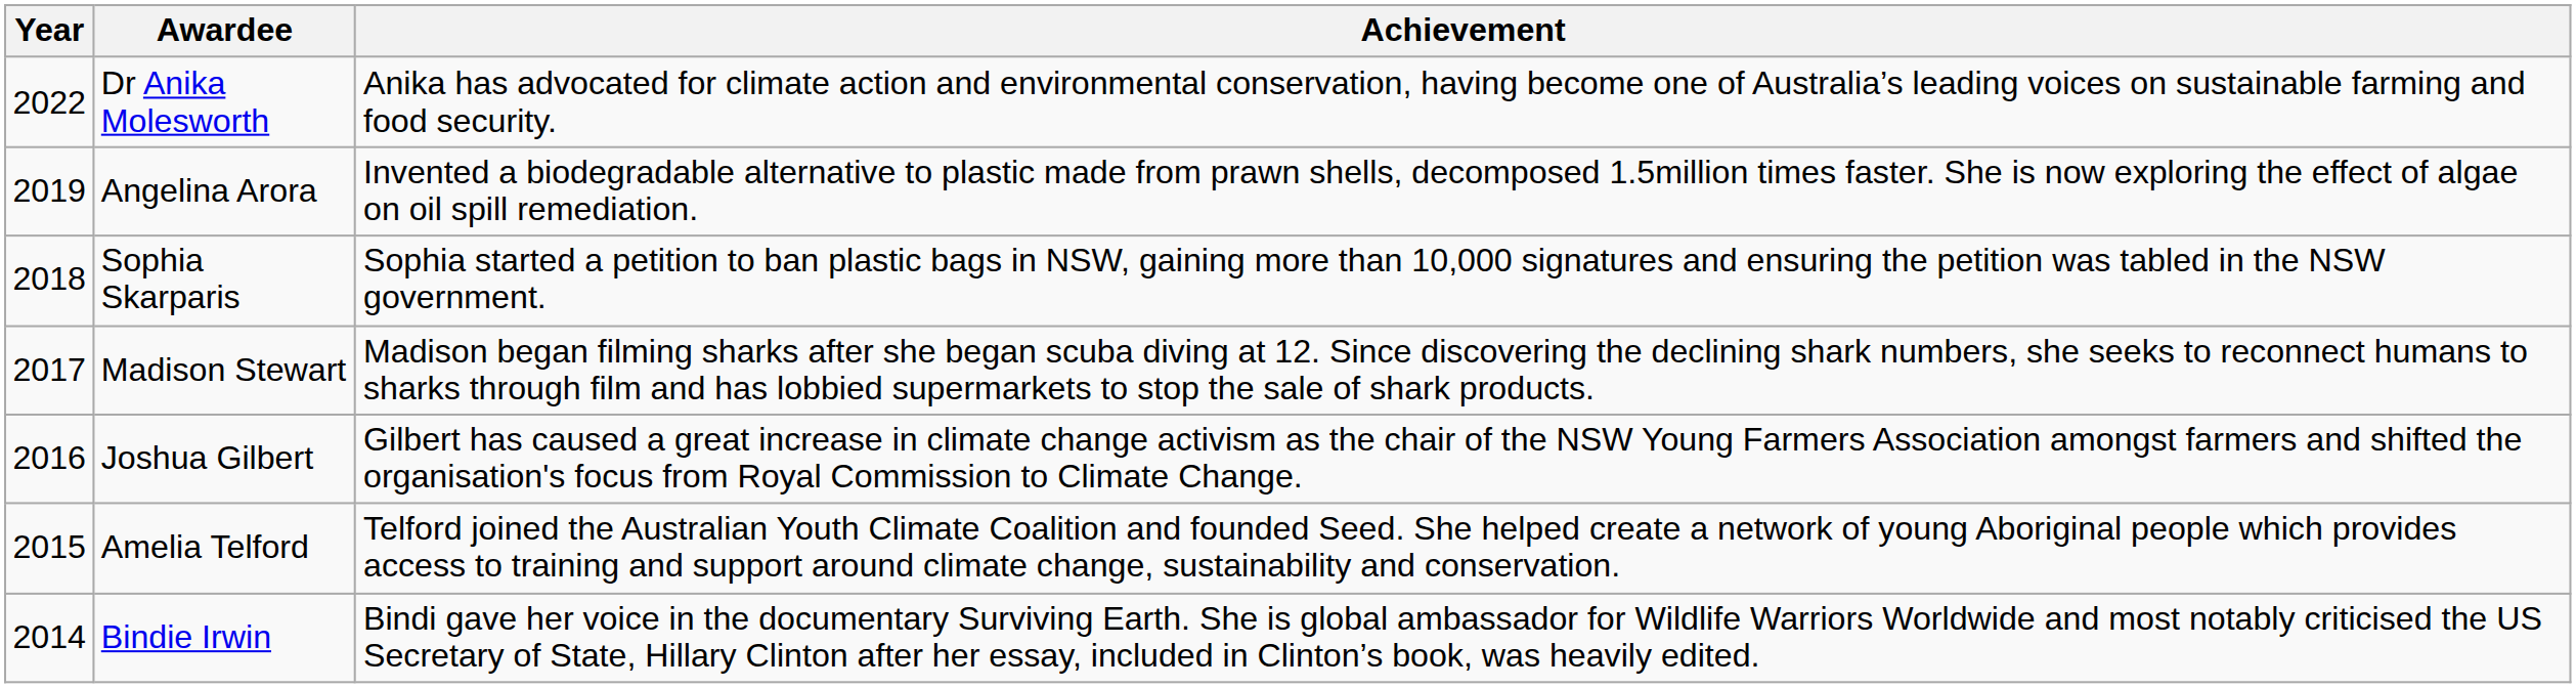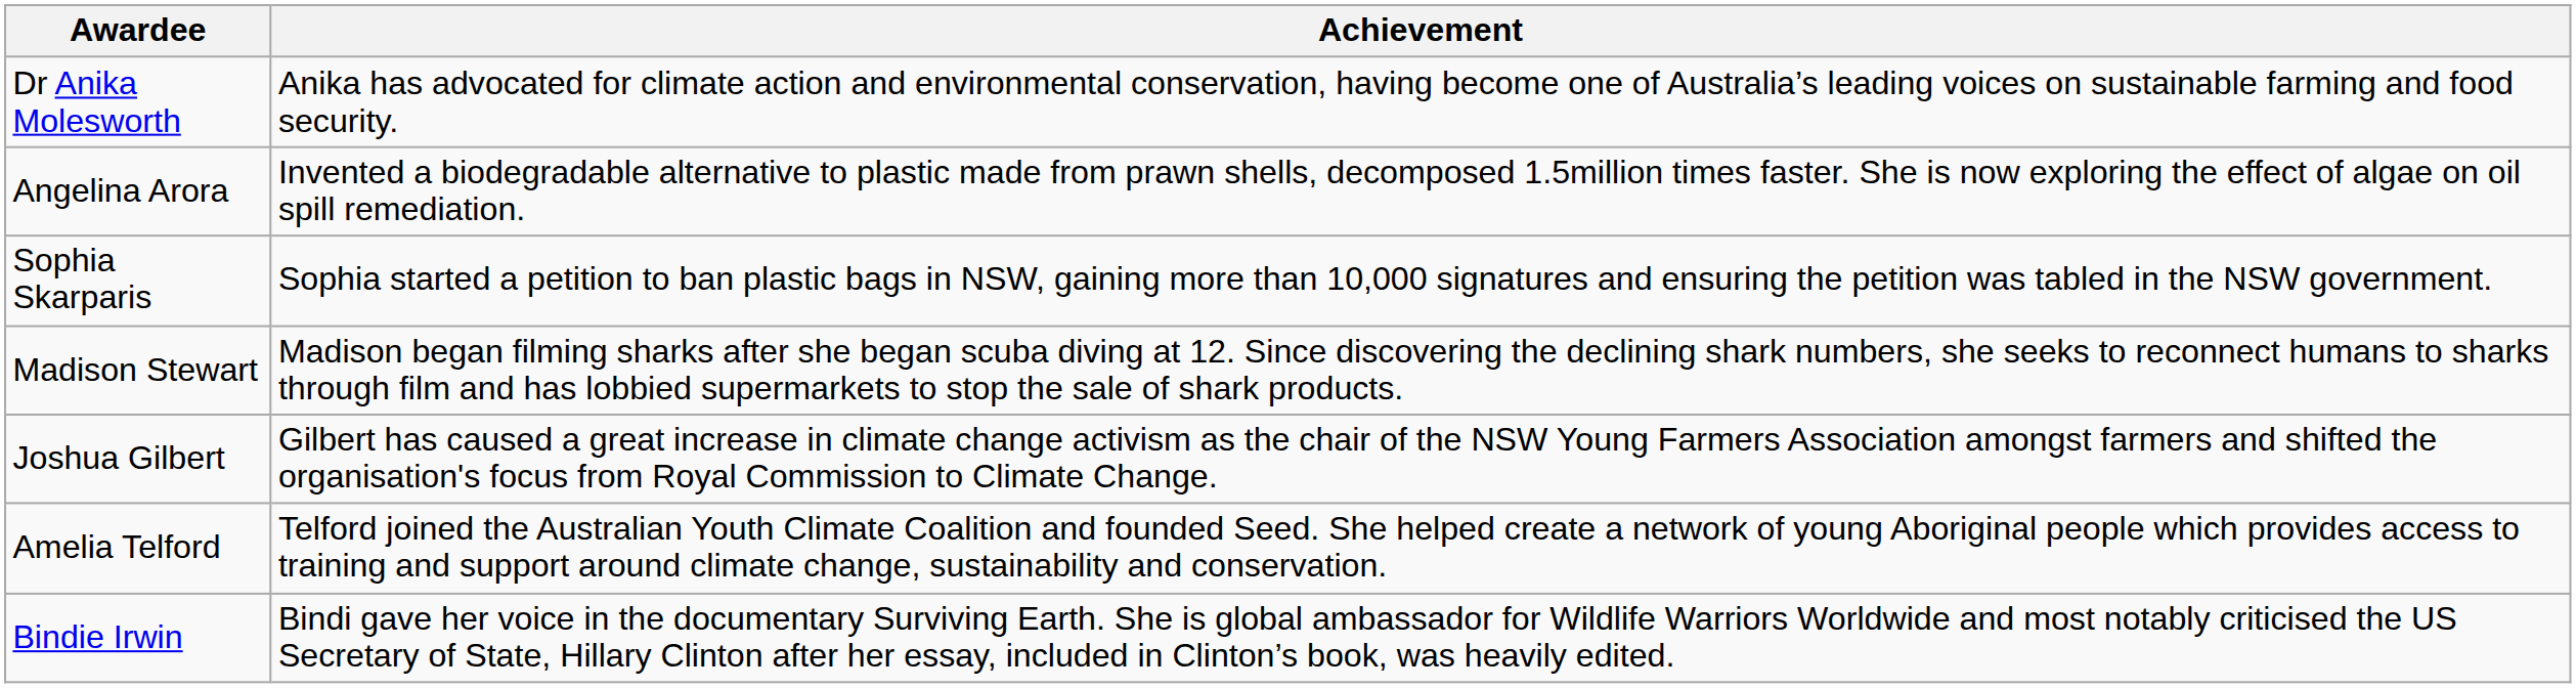- column: Year | 2022 | 2019 | 2018 | 2017 | 2016 | 2015 | 2014
